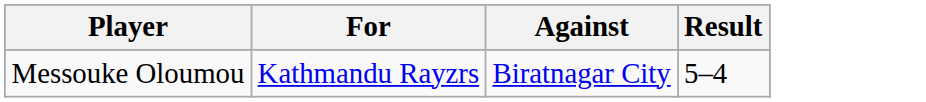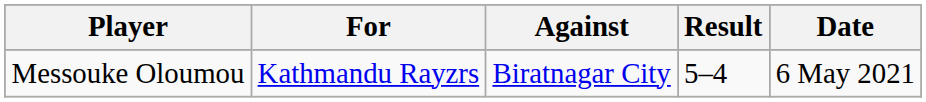+ column: Date | 6 May 2021
